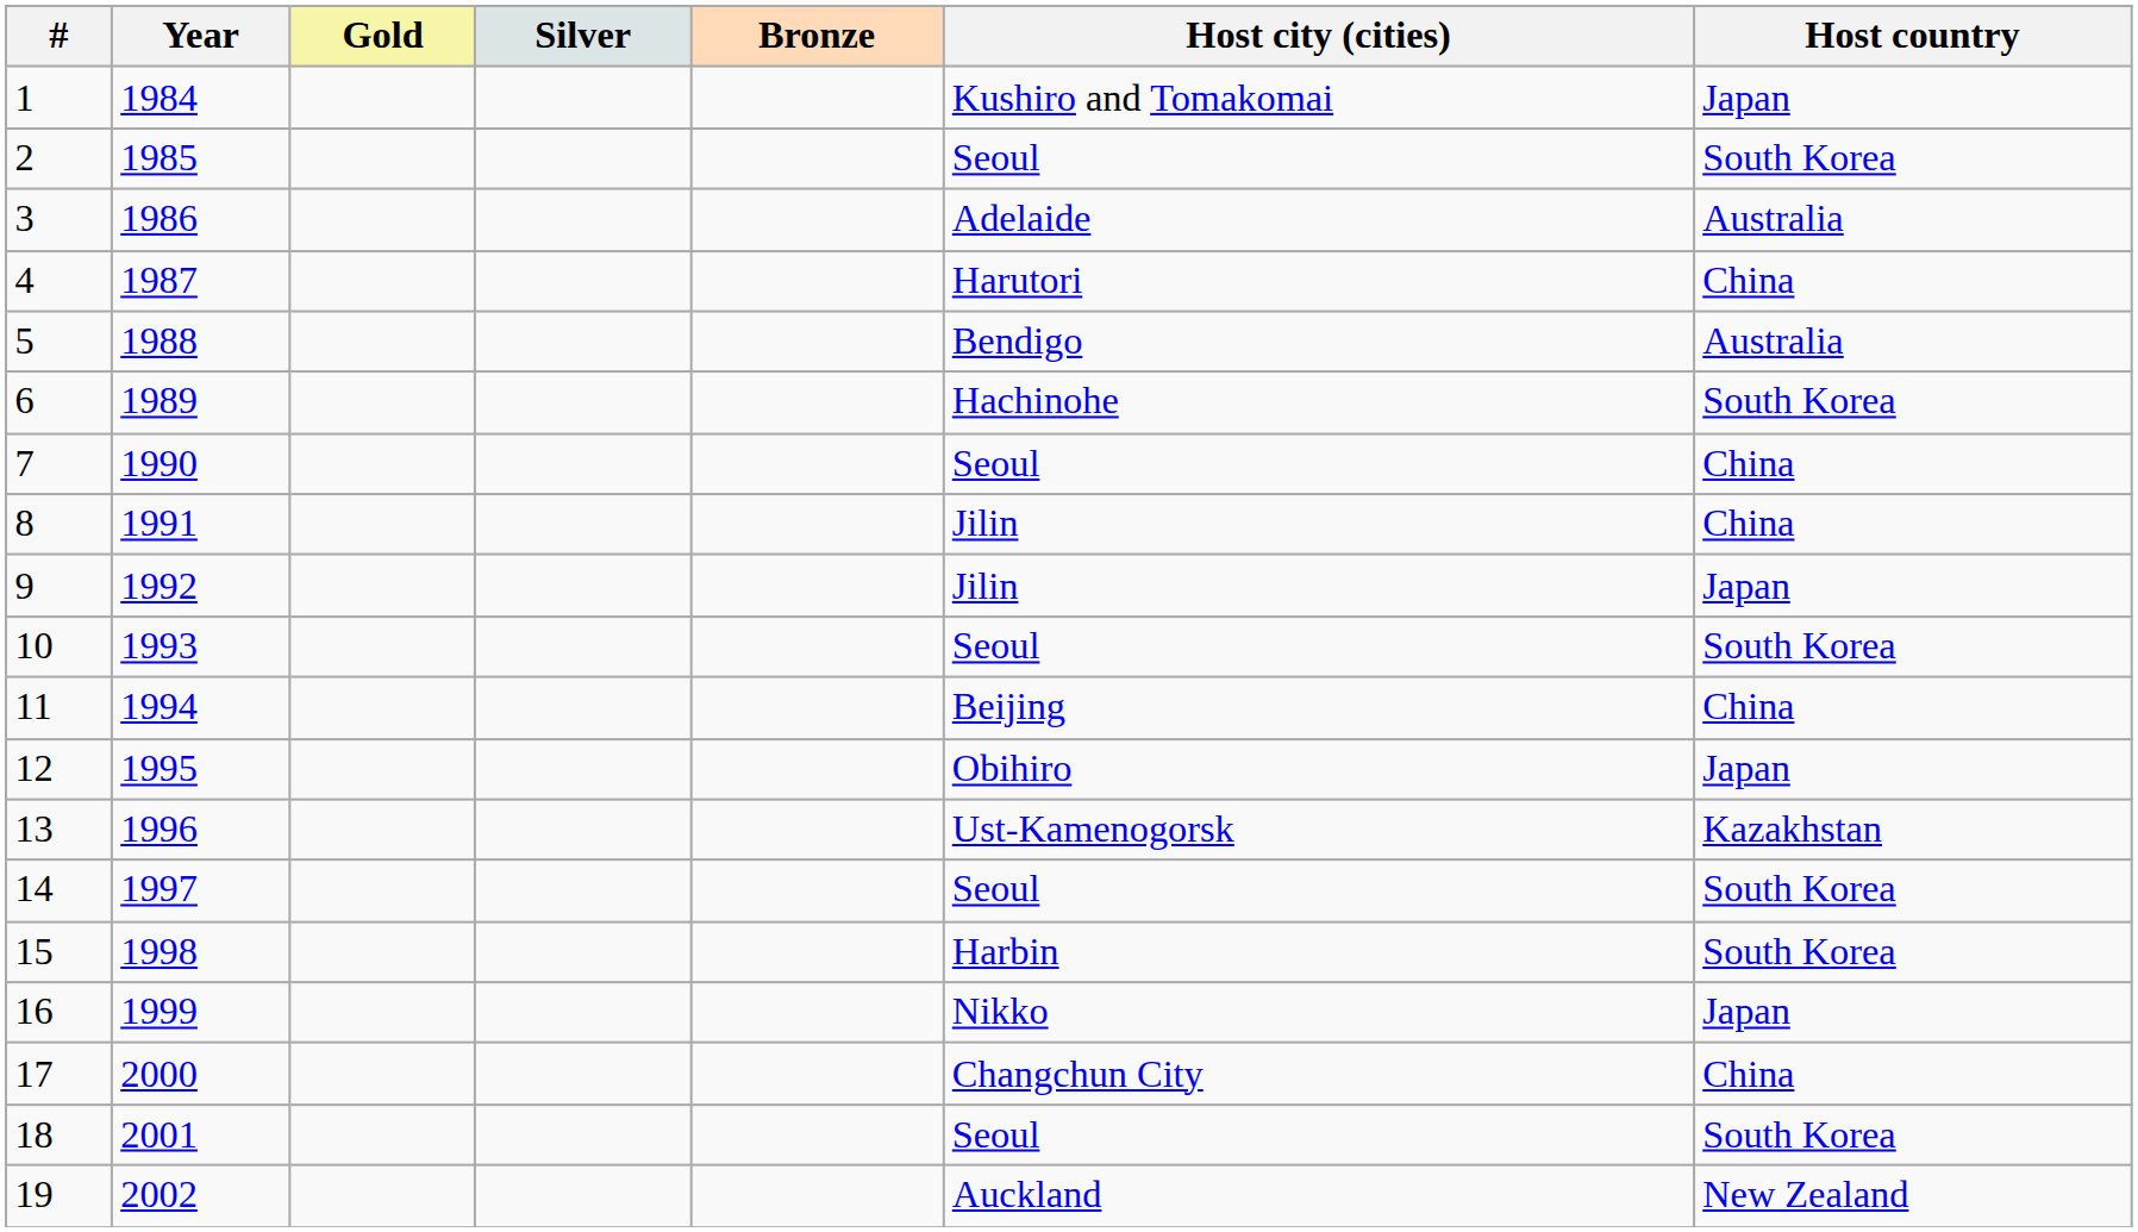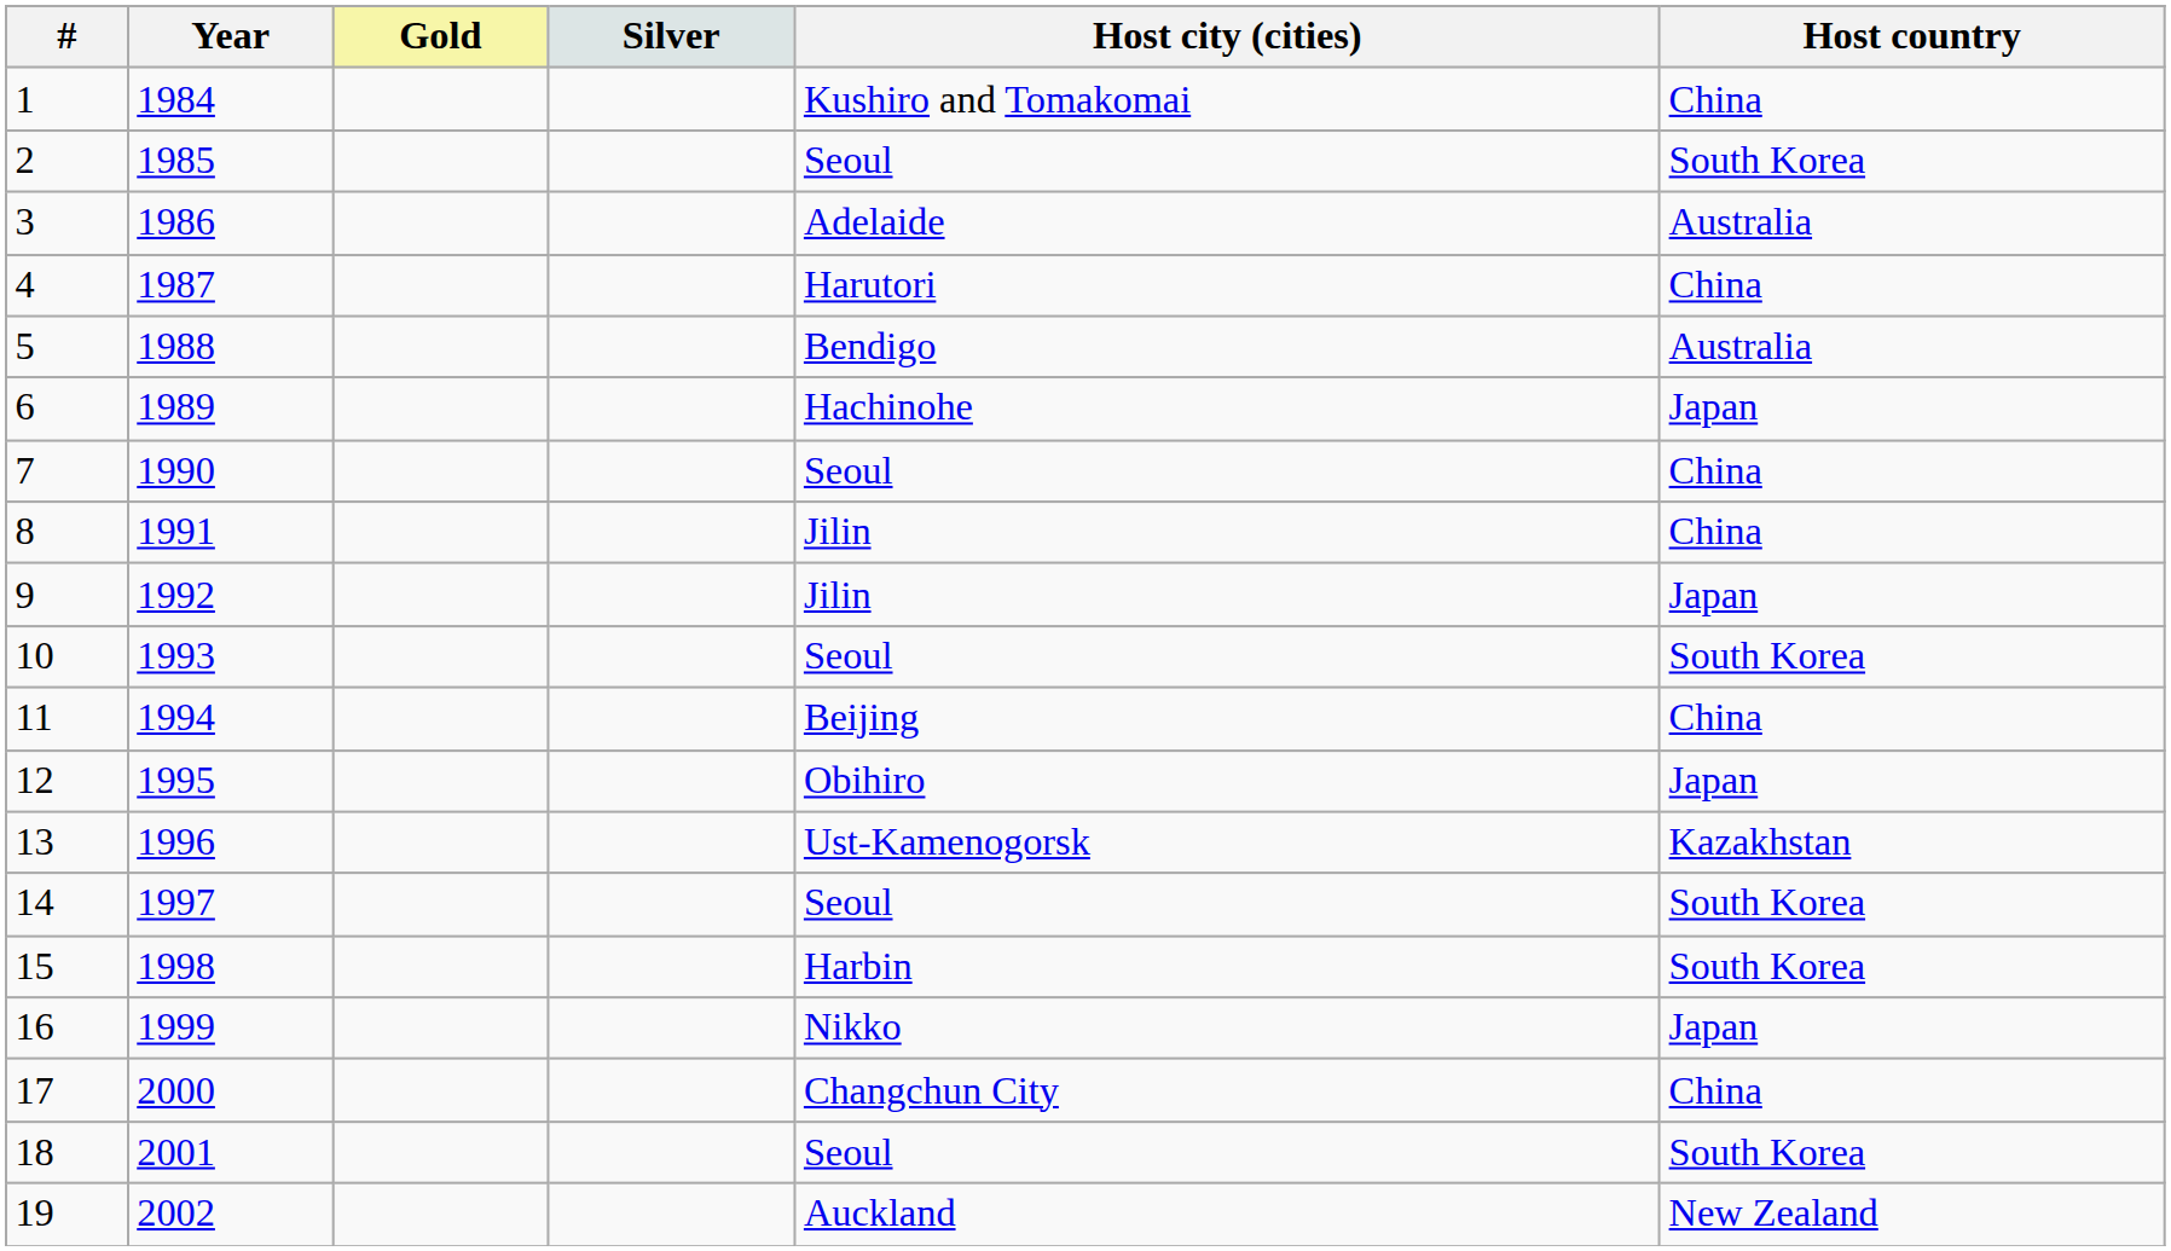- column: Bronze
1 | Host country: Japan -> China
6 | Host country: South Korea -> Japan
